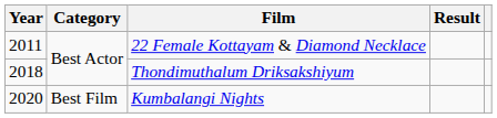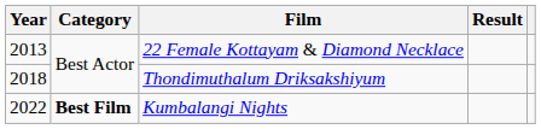22 Female Kottayam & Diamond Necklace | Year: 2011 -> 2013
Kumbalangi Nights | Year: 2020 -> 2022
Kumbalangi Nights | Category: normal -> bold
